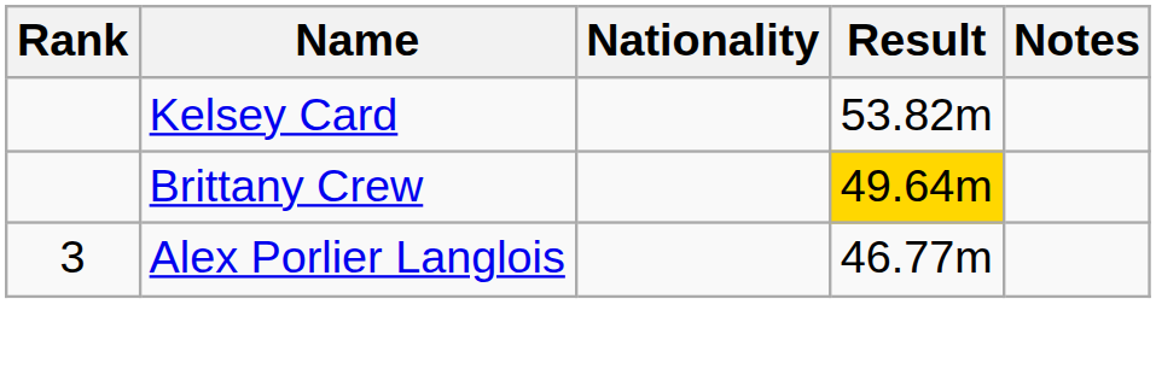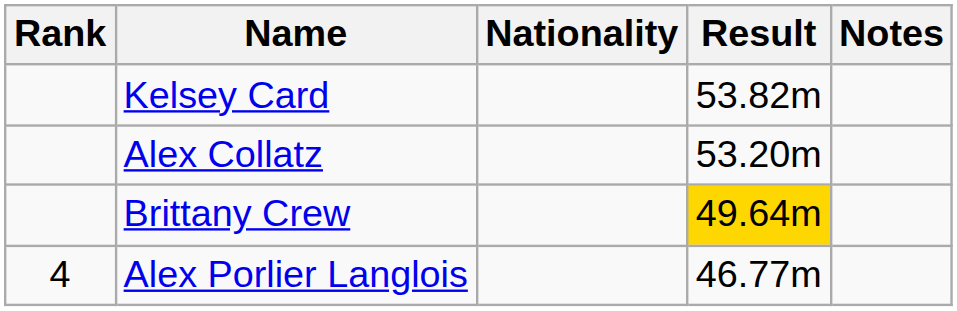+ row: Alex Collatz | 53.20m
Alex Porlier Langlois | Rank: 3 -> 4
